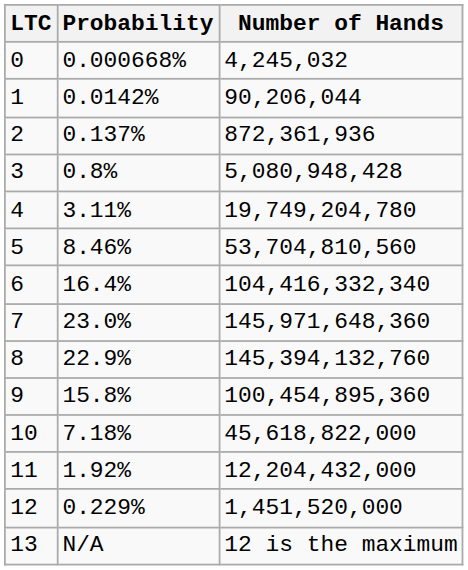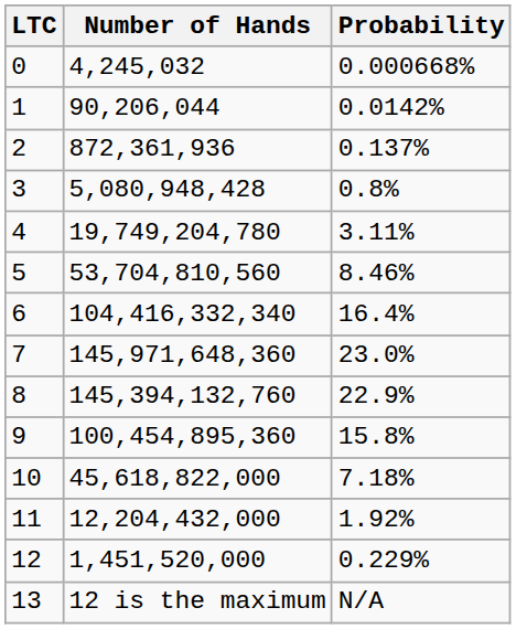columns swapped: Number of Hands <-> Probability
